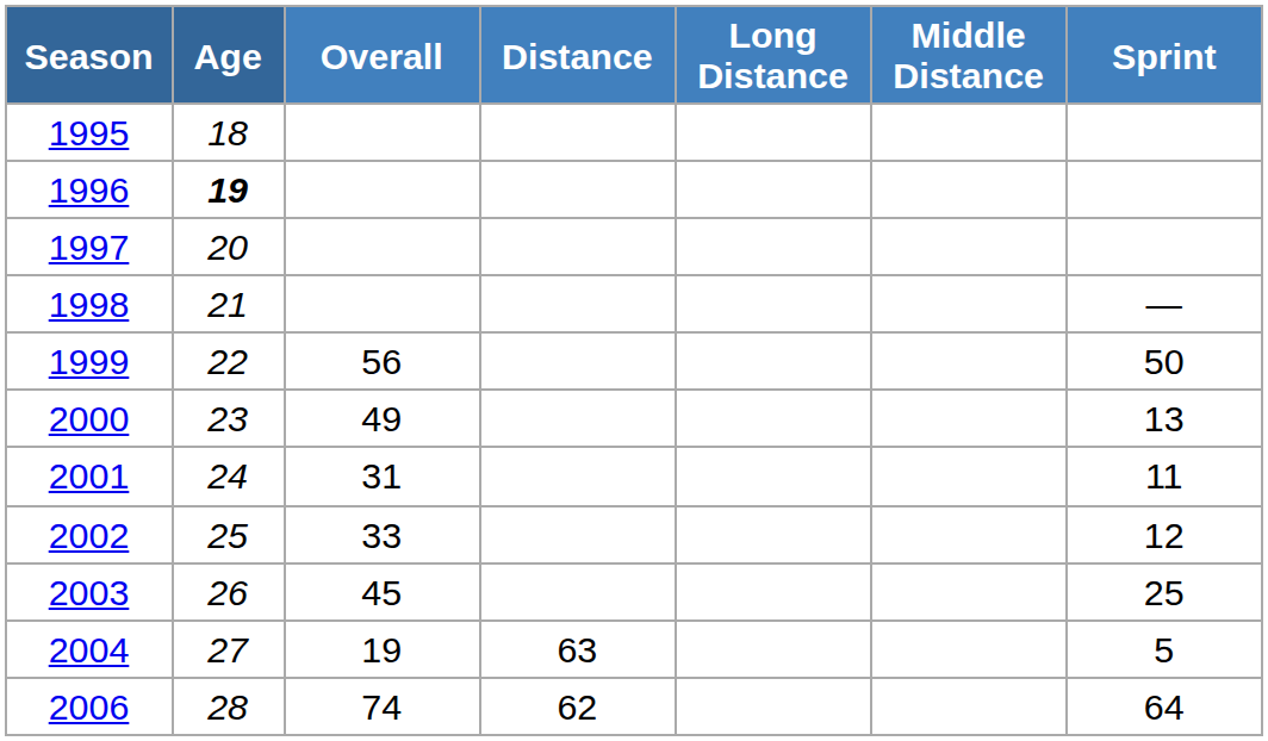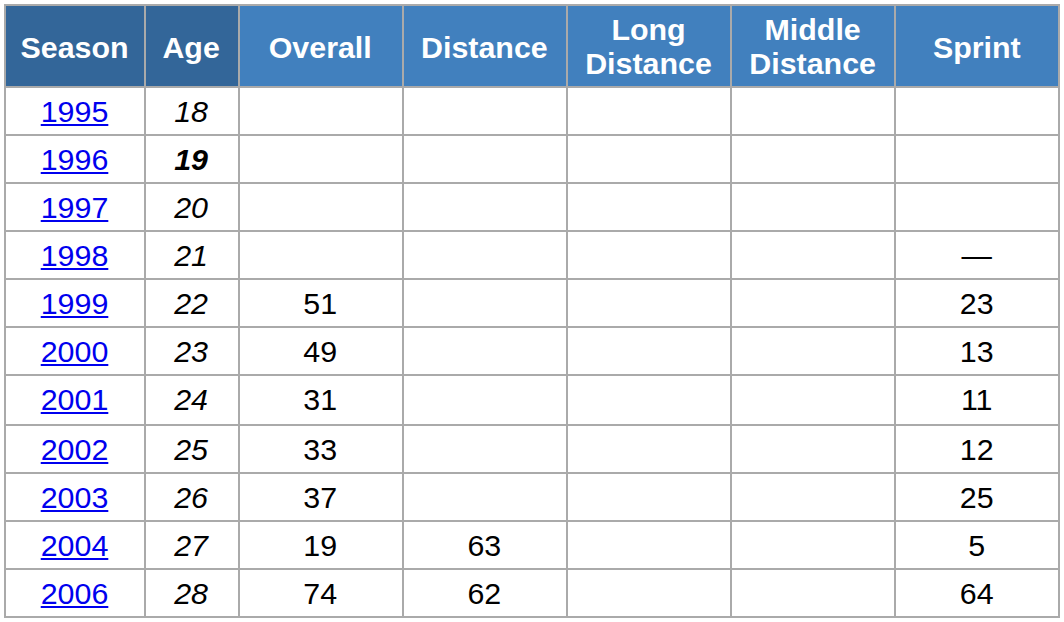1999 | Overall: 56 -> 51
1999 | Sprint: 50 -> 23
2003 | Overall: 45 -> 37
